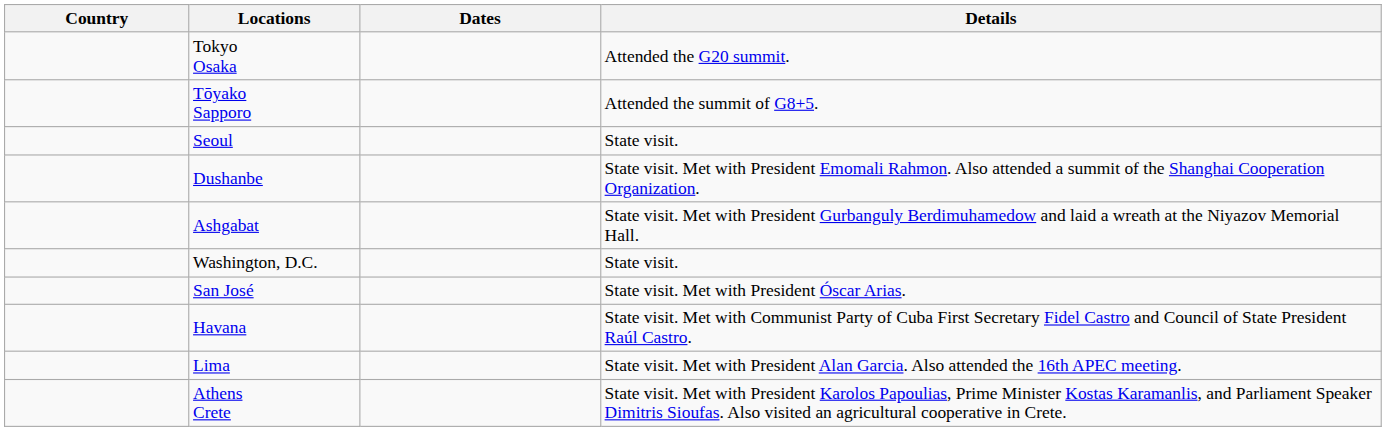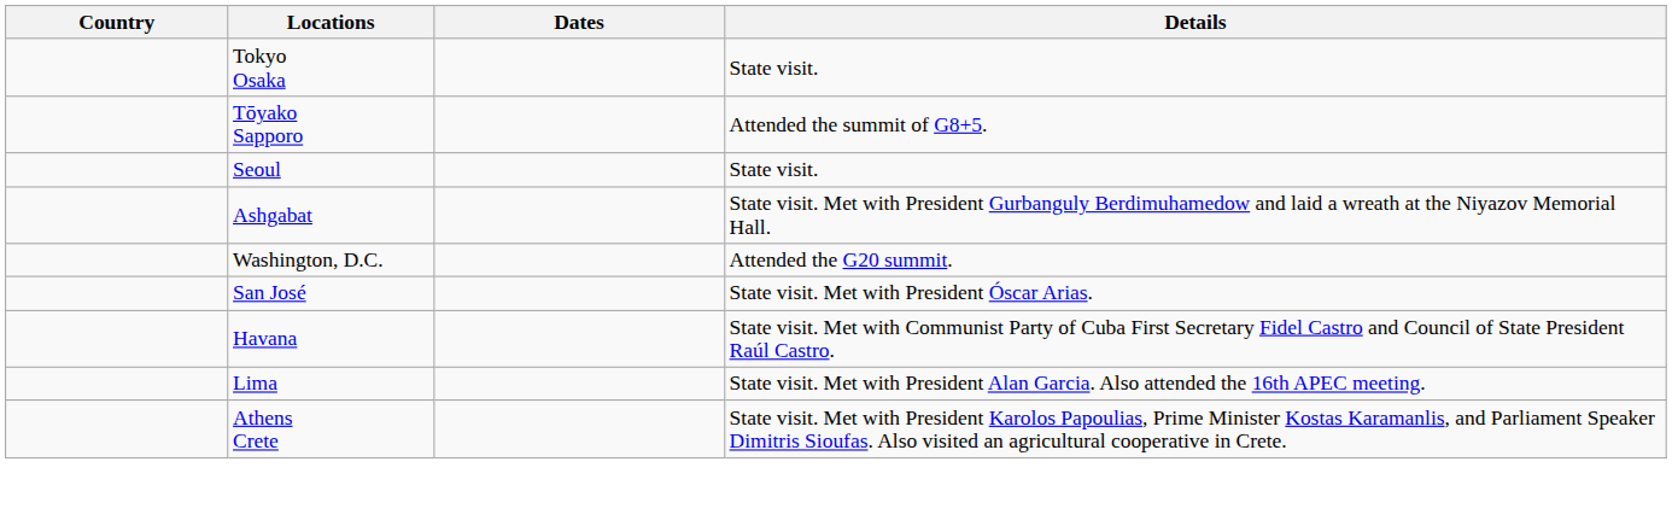Tokyo Osaka | Details: Attended the G20 summit. -> State visit.
- row: Dushanbe | State visit. Met with President Emomali Rahmon. Also attended a summit of the Shanghai Cooperation Organization.
Washington, D.C. | Details: State visit. -> Attended the G20 summit.
